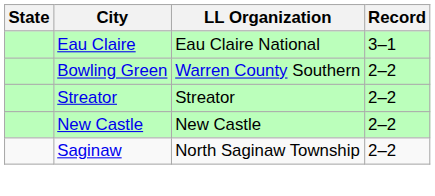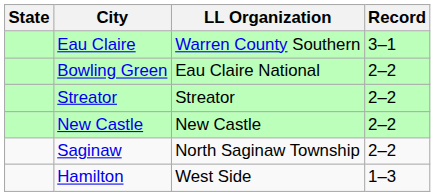Eau Claire | LL Organization: Eau Claire National -> Warren County Southern
Bowling Green | LL Organization: Warren County Southern -> Eau Claire National
+ row: Hamilton | West Side | 1–3
